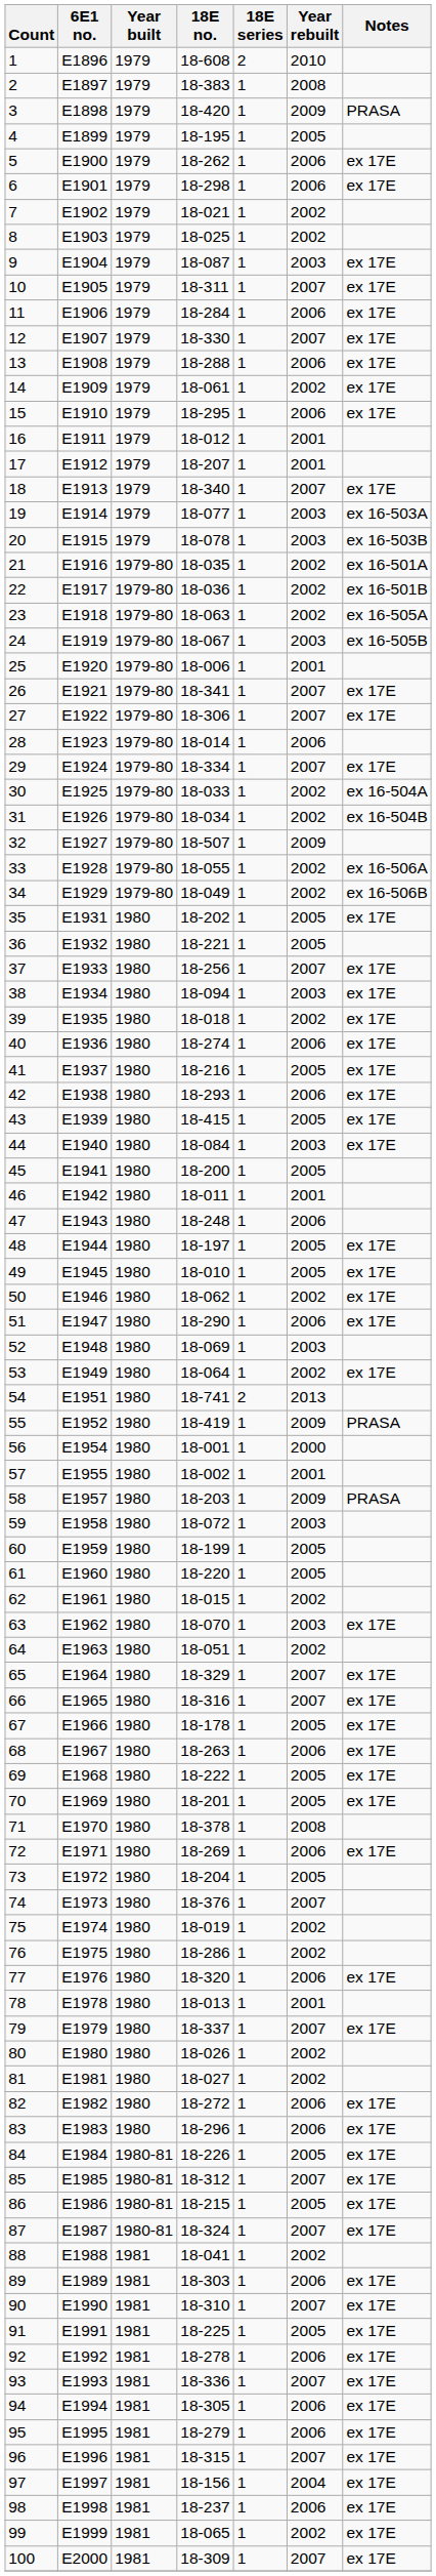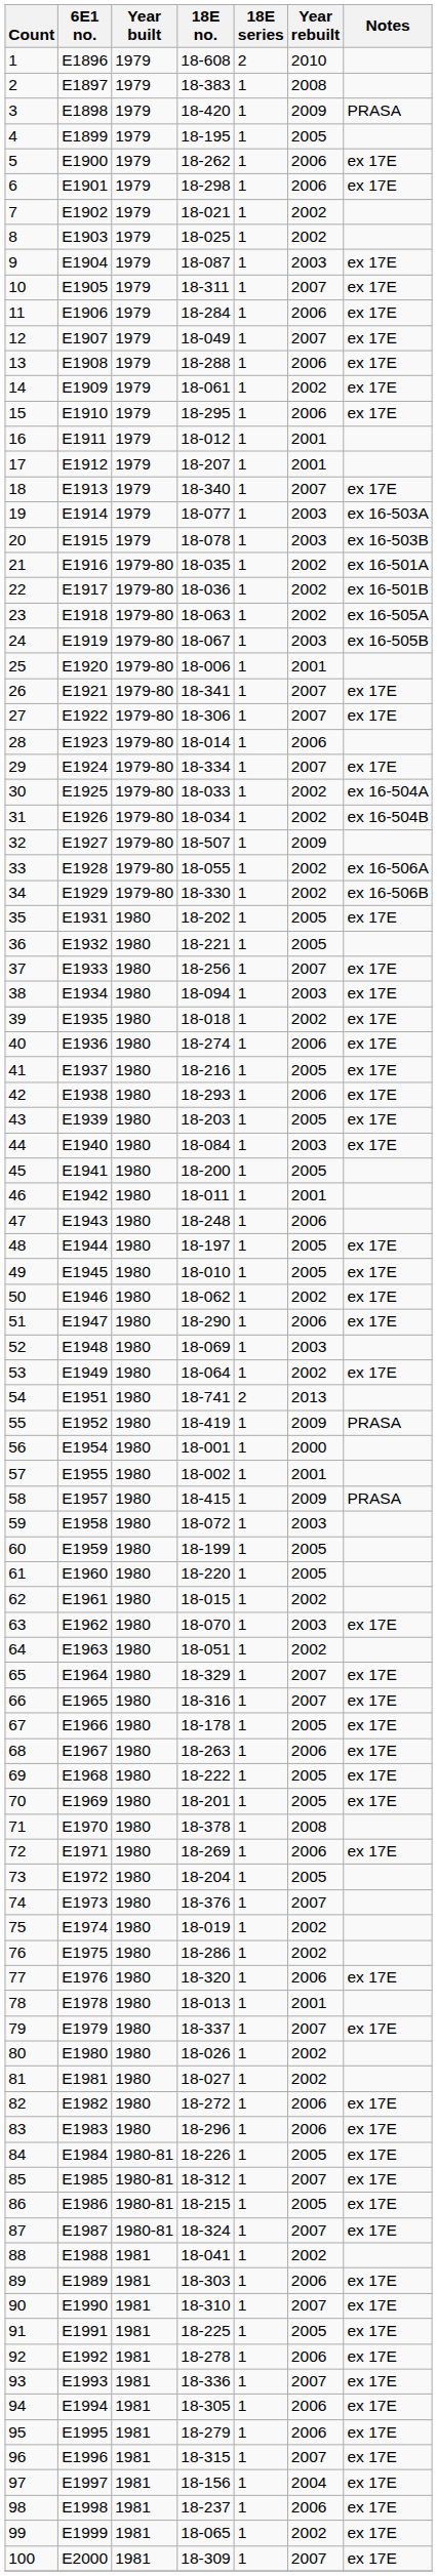12 | 18E no.: 18-330 -> 18-049
34 | 18E no.: 18-049 -> 18-330
43 | 18E no.: 18-415 -> 18-203
58 | 18E no.: 18-203 -> 18-415
